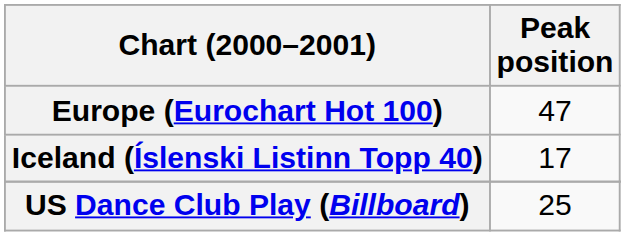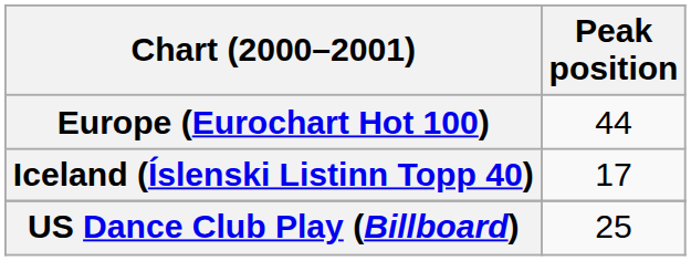Europe (Eurochart Hot 100) | Peak position: 47 -> 44
